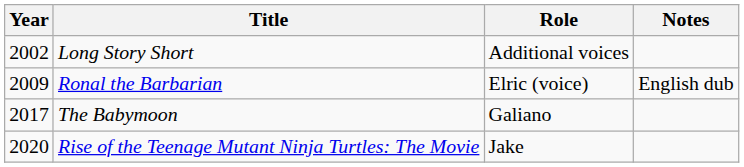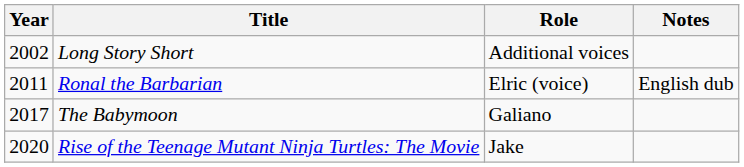Ronal the Barbarian | Year: 2009 -> 2011
